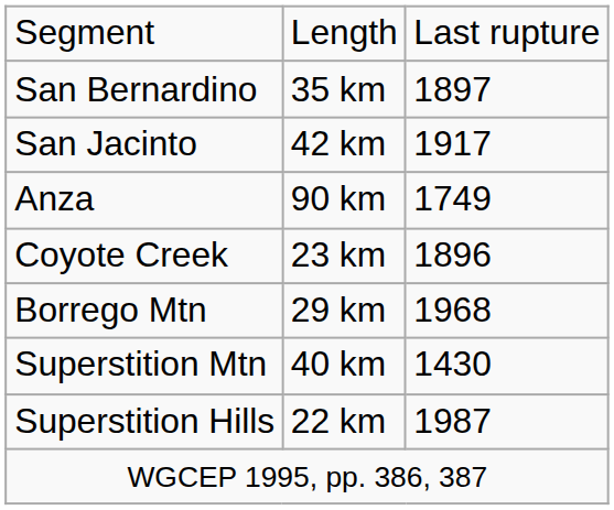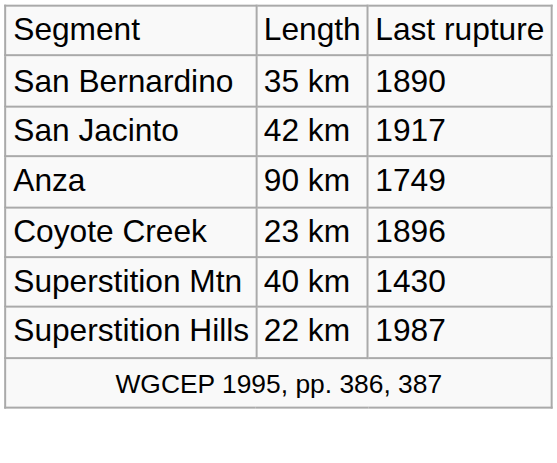San Bernardino | column 3: 1897 -> 1890
- row: Borrego Mtn | 29 km | 1968
